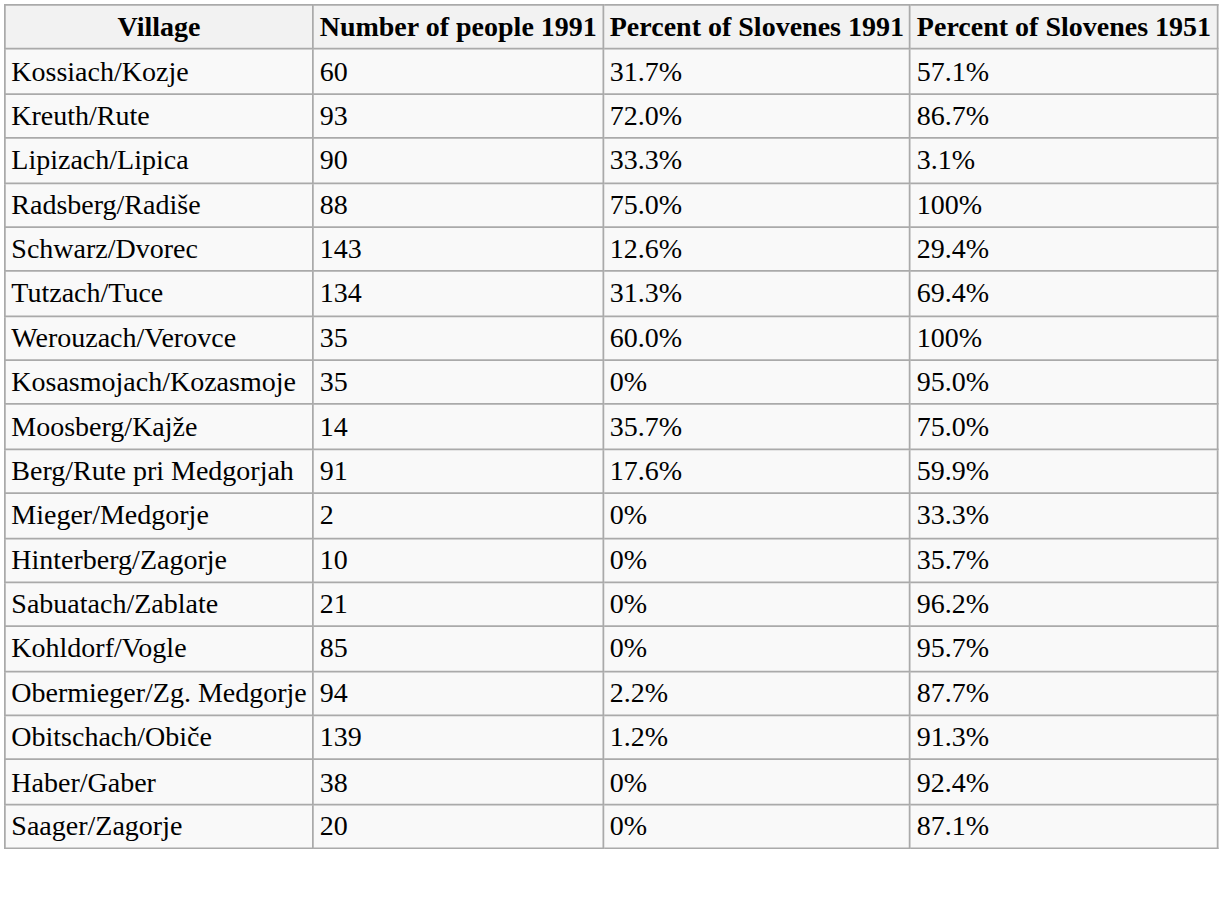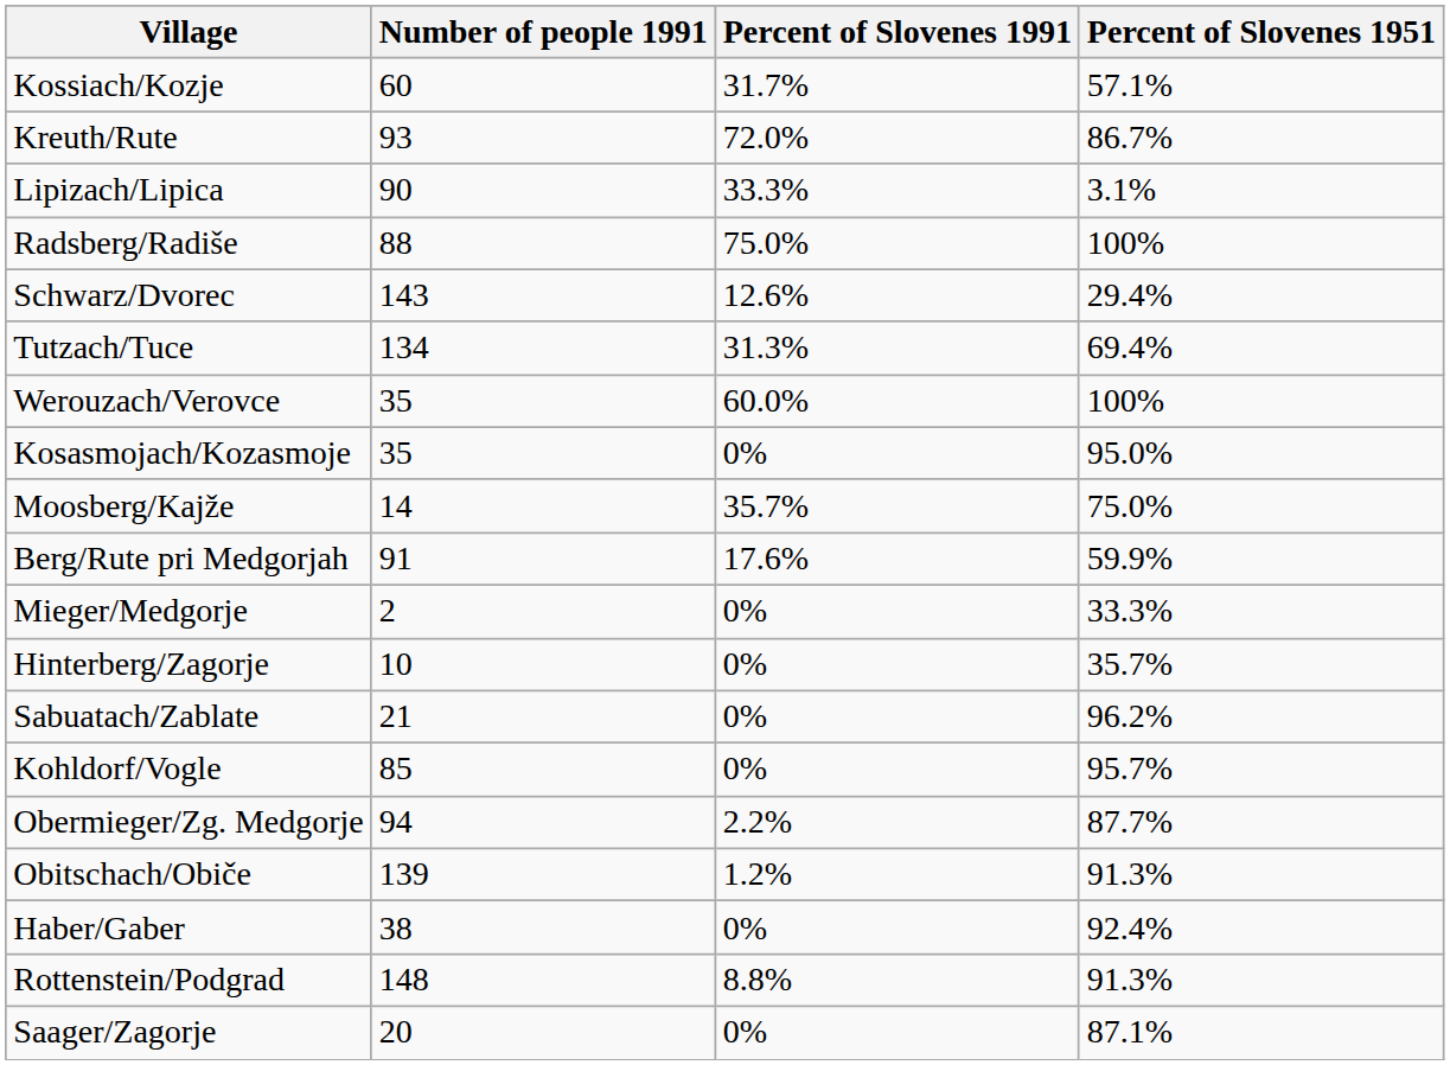+ row: Rottenstein/Podgrad | 148 | 8.8% | 91.3%
